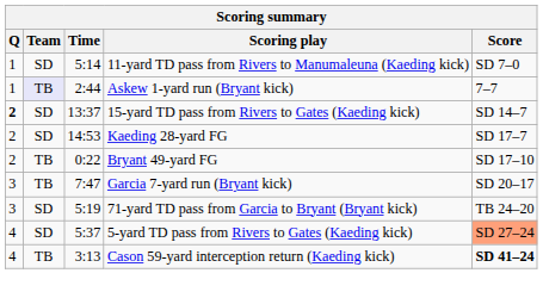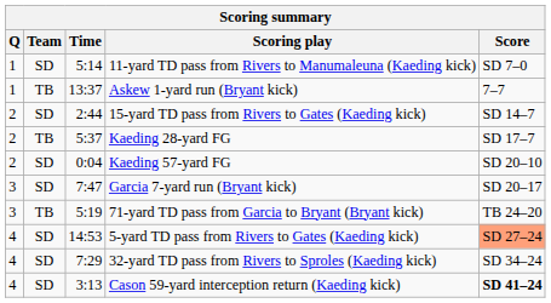Askew 1-yard run (Bryant kick) | Team: lavender background -> no background
Askew 1-yard run (Bryant kick) | Time: 2:44 -> 13:37
15-yard TD pass from Rivers to Gates (Kaeding kick) | Q: bold -> normal
15-yard TD pass from Rivers to Gates (Kaeding kick) | Time: 13:37 -> 2:44
Kaeding 28-yard FG | Team: SD -> TB
Kaeding 28-yard FG | Time: 14:53 -> 5:37
- row: 2 | TB | 0:22 | Bryant 49-yard FG | SD 17–10
+ row: 2 | SD | 0:04 | Kaeding 57-yard FG | SD 20–10
Garcia 7-yard run (Bryant kick) | Team: TB -> SD
71-yard TD pass from Garcia to Bryant (Bryant kick) | Team: SD -> TB
5-yard TD pass from Rivers to Gates (Kaeding kick) | Time: 5:37 -> 14:53
+ row: 4 | SD | 7:29 | 32-yard TD pass from Rivers to Sproles (Kaeding kick) | SD 34–24
Cason 59-yard interception return (Kaeding kick) | Team: TB -> SD
